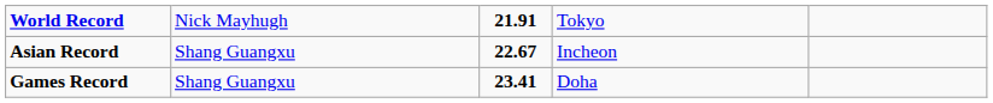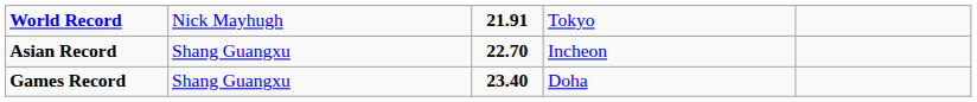Asian Record | column 3: 22.67 -> 22.70
Games Record | column 3: 23.41 -> 23.40
